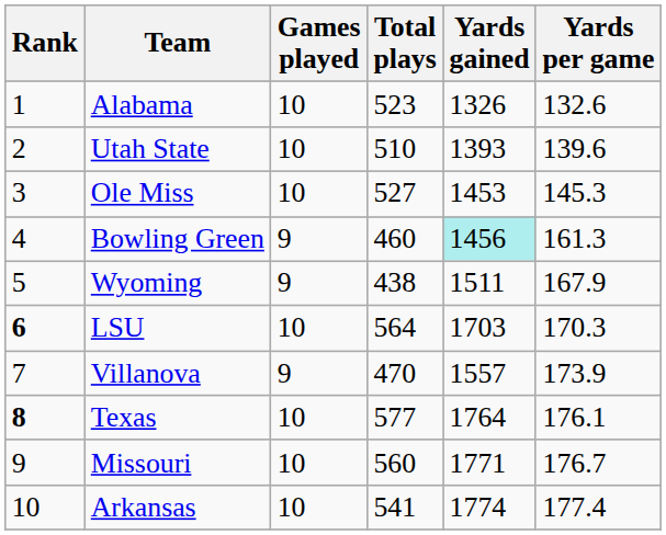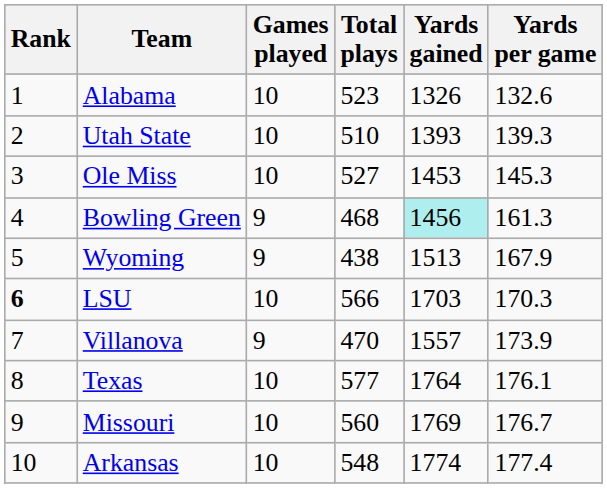Utah State | Yards per game: 139.6 -> 139.3
Bowling Green | Total plays: 460 -> 468
Wyoming | Yards gained: 1511 -> 1513
LSU | Total plays: 564 -> 566
Texas | Rank: bold -> normal
Missouri | Yards gained: 1771 -> 1769
Arkansas | Total plays: 541 -> 548
